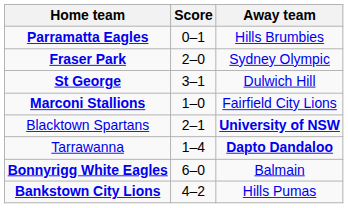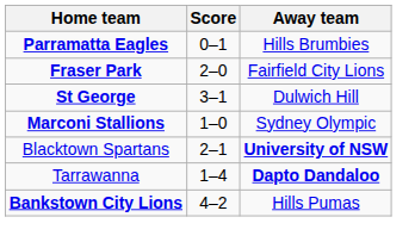Fraser Park | Away team: Sydney Olympic -> Fairfield City Lions
Marconi Stallions | Away team: Fairfield City Lions -> Sydney Olympic
- row: Bonnyrigg White Eagles | 6–0 | Balmain
